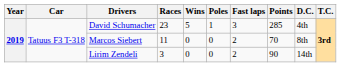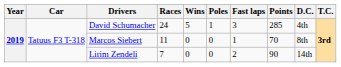David Schumacher | Races: 23 -> 24
Marcos Siebert | Fast laps: 2 -> 1
Lirim Zendeli | Races: 3 -> 7
